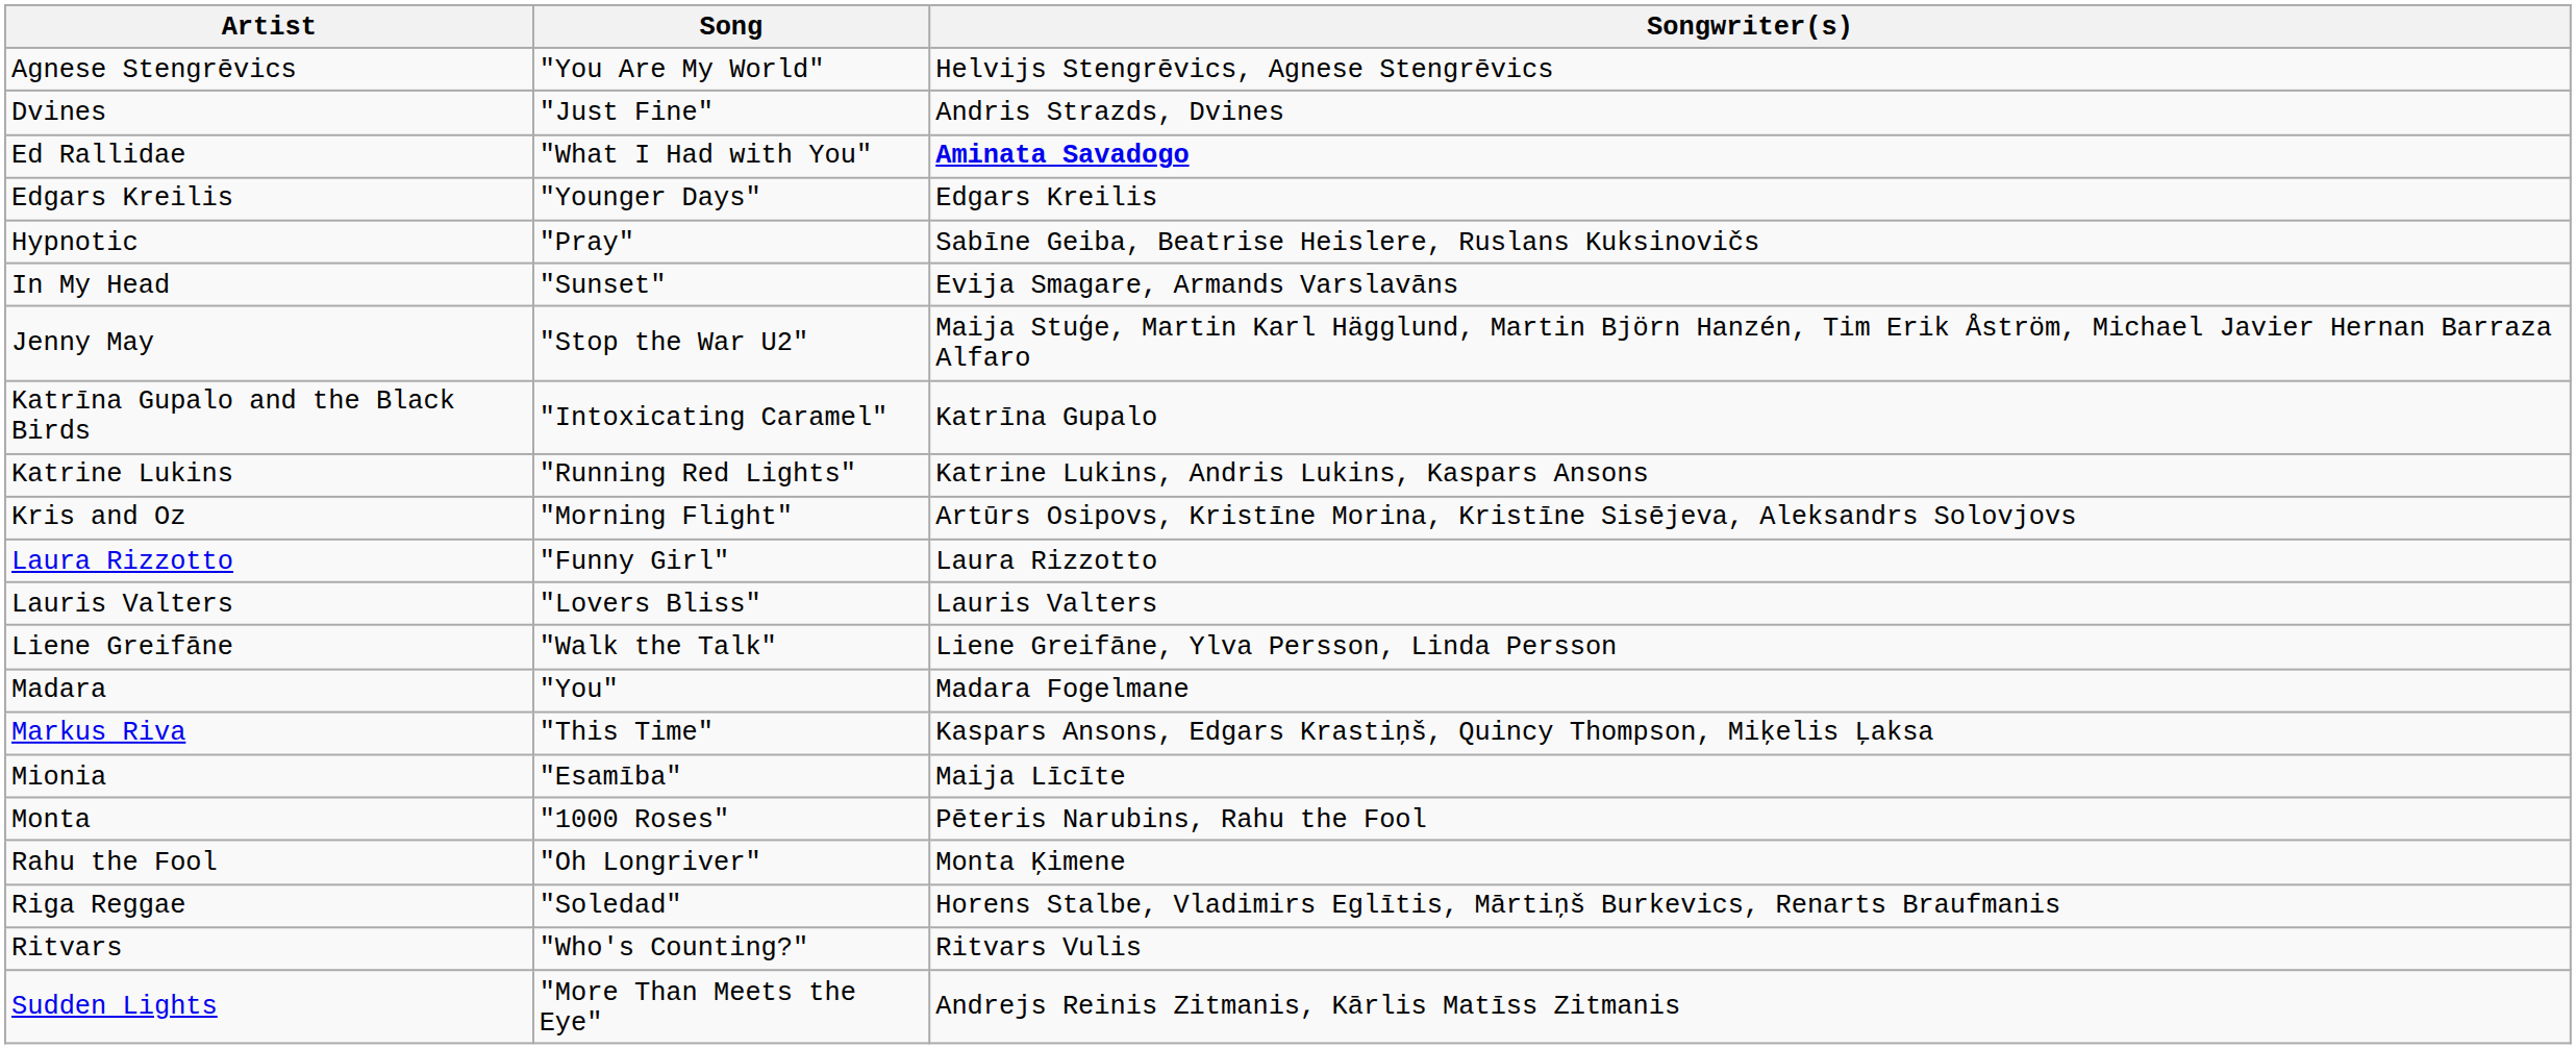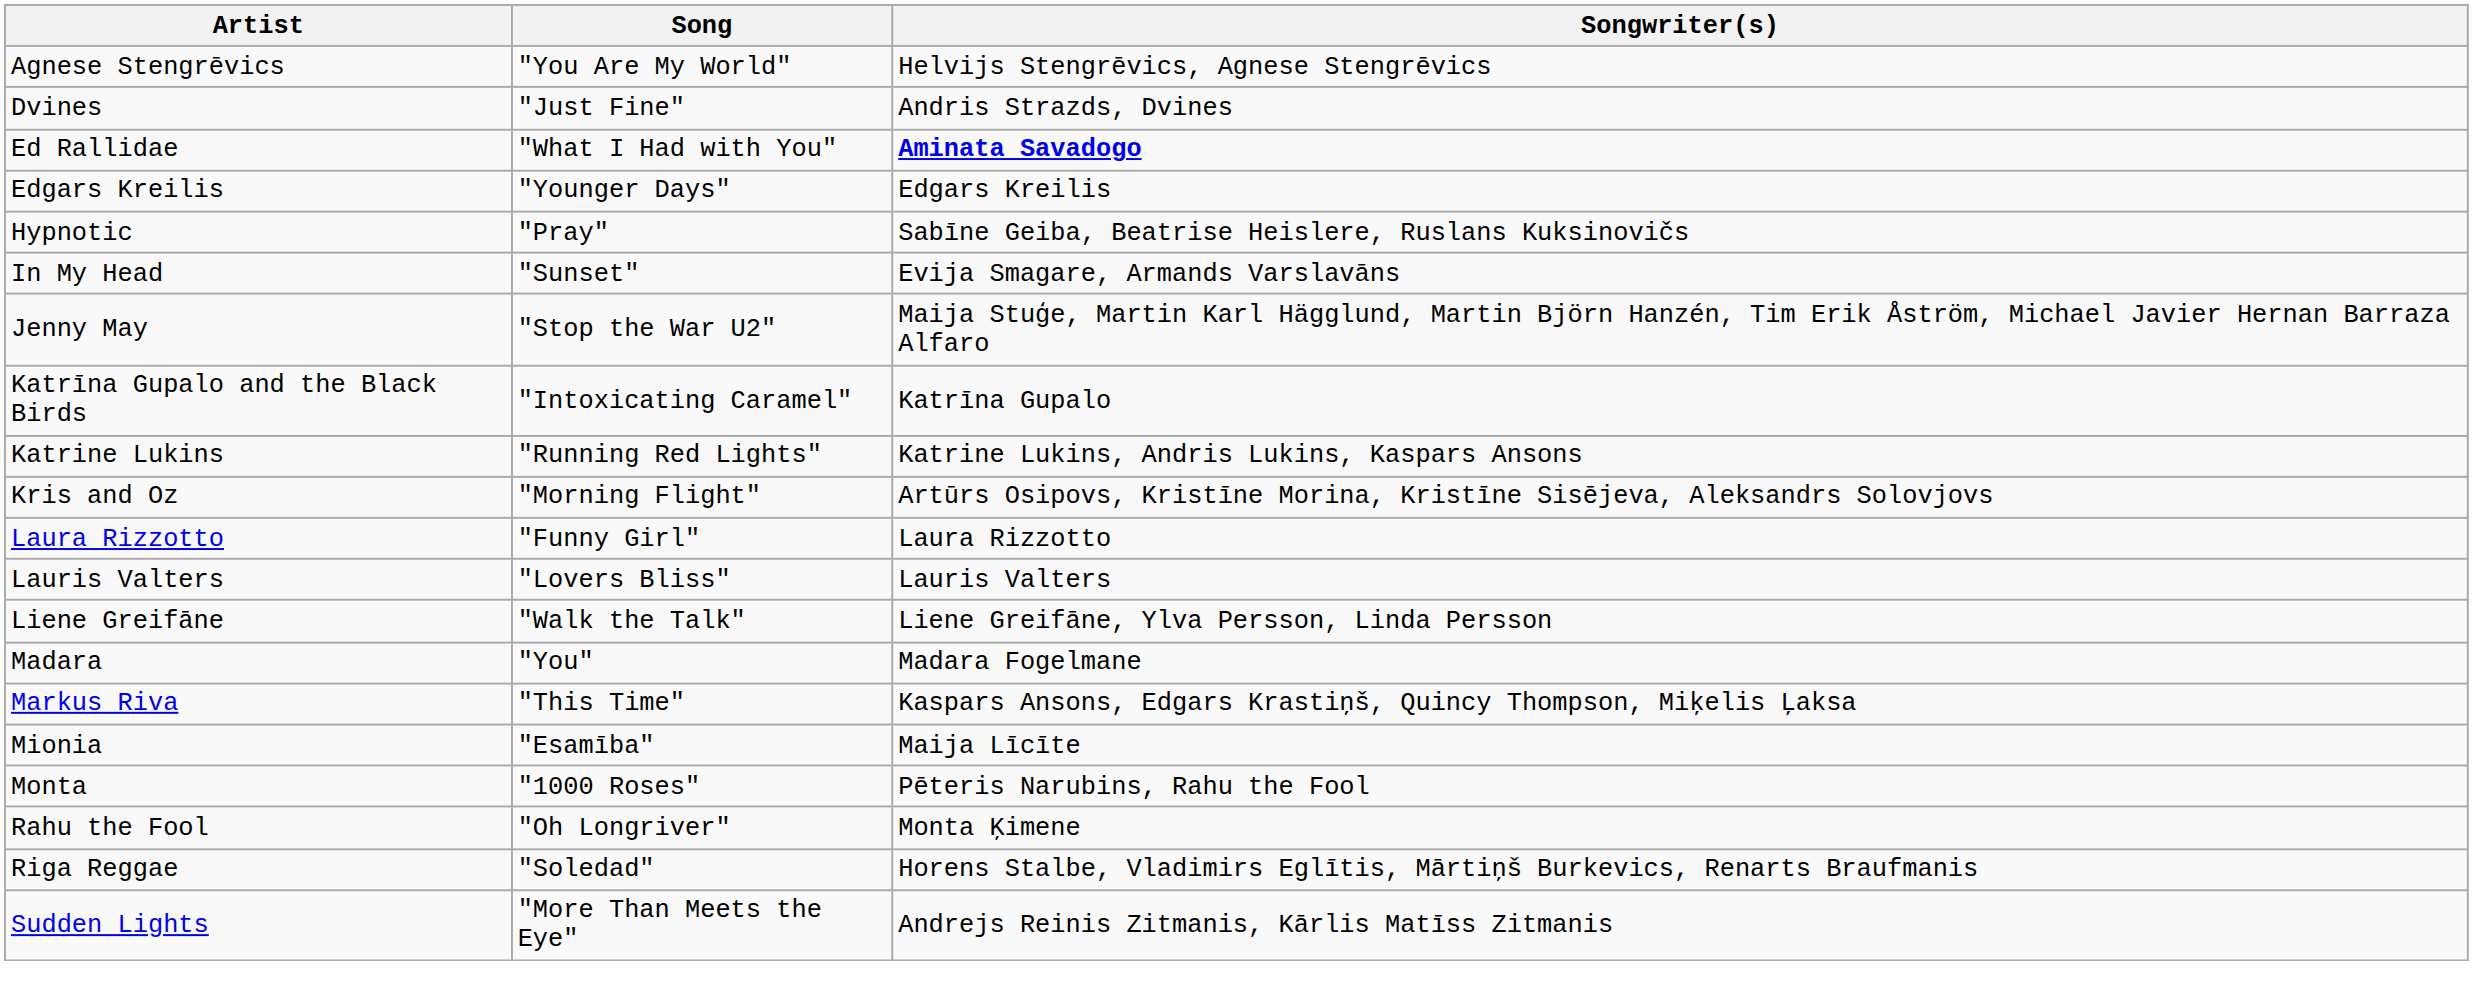- row: Ritvars | "Who's Counting?" | Ritvars Vulis
